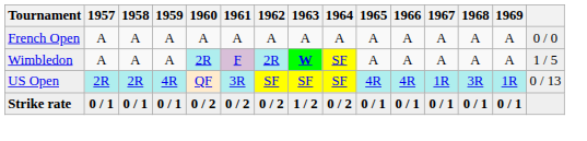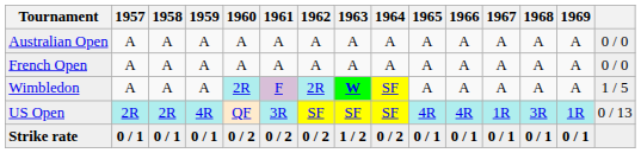+ row: Australian Open | A | A | A | A | A | A | A | A | A | A | A | A | A | 0 / 0
